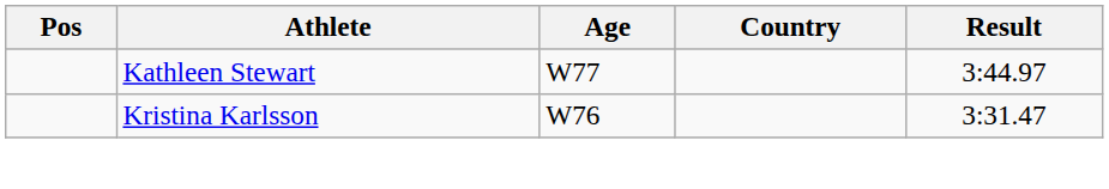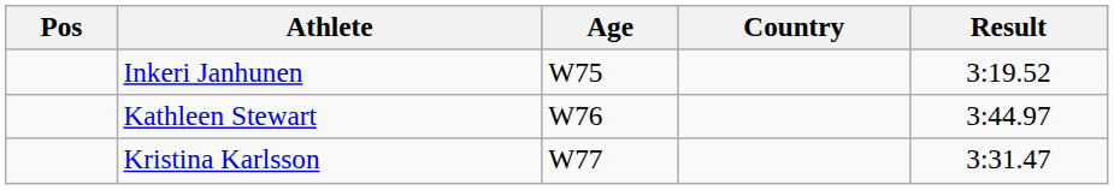+ row: Inkeri Janhunen | W75 | 3:19.52
Kathleen Stewart | Age: W77 -> W76
Kristina Karlsson | Age: W76 -> W77
